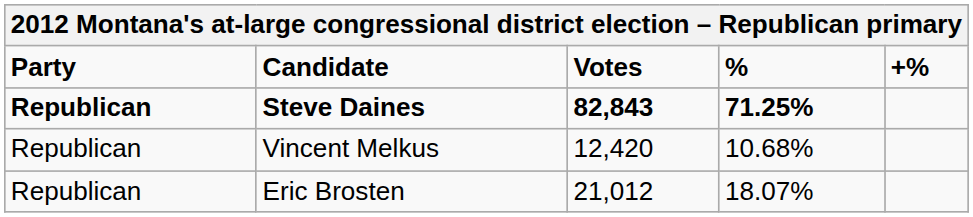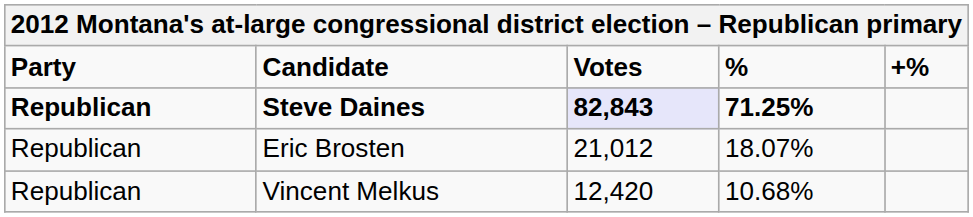Steve Daines | Votes: no background -> lavender background
rows swapped: Eric Brosten <-> Vincent Melkus
